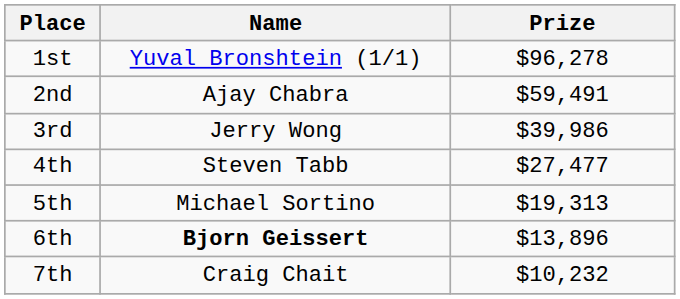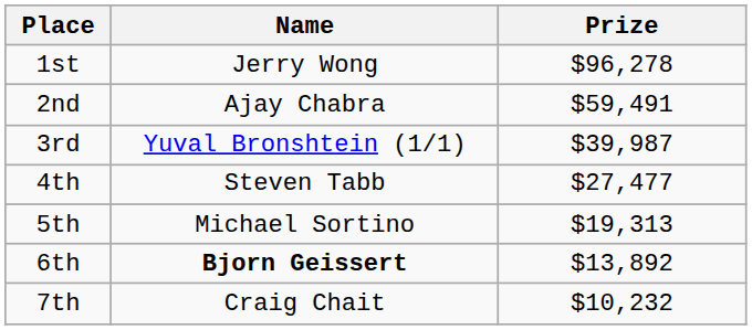1st | Name: Yuval Bronshtein (1/1) -> Jerry Wong
3rd | Name: Jerry Wong -> Yuval Bronshtein (1/1)
3rd | Prize: $39,986 -> $39,987
6th | Prize: $13,896 -> $13,892
